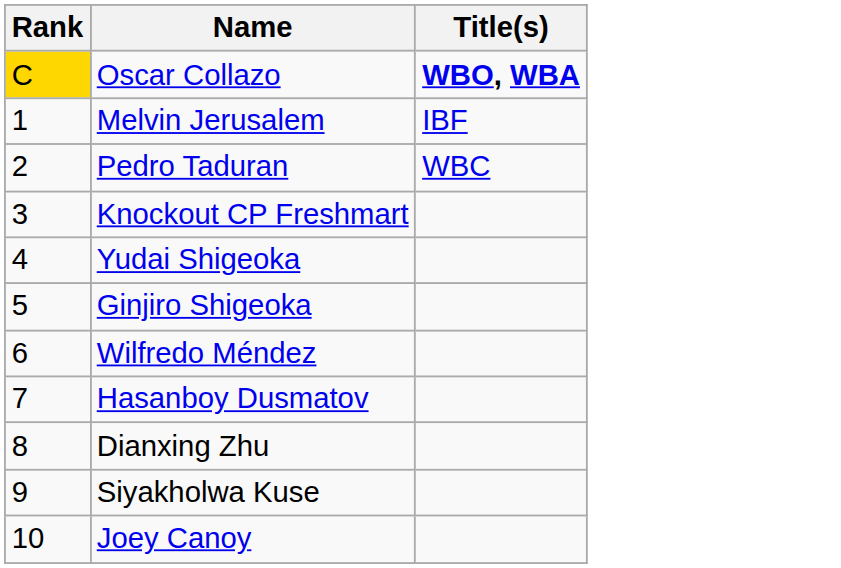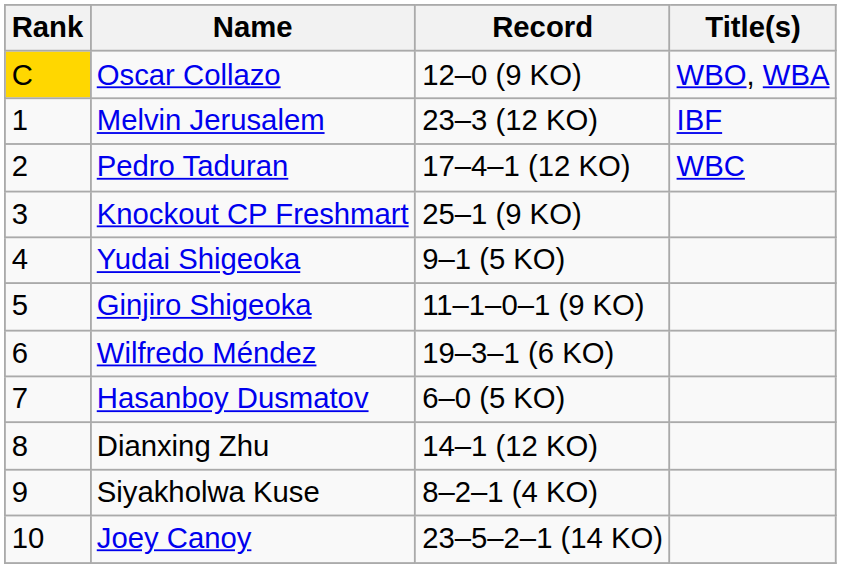+ column: Record | 12–0 (9 KO) | 23–3 (12 KO) | 17–4–1 (12 KO) | 25–1 (9 KO) | 9–1 (5 KO) | 11–1–0–1 (9 KO) | 19–3–1 (6 KO) | 6–0 (5 KO) | 14–1 (12 KO) | 8–2–1 (4 KO) | 23–5–2–1 (14 KO)
Oscar Collazo | Title(s): bold -> normal
